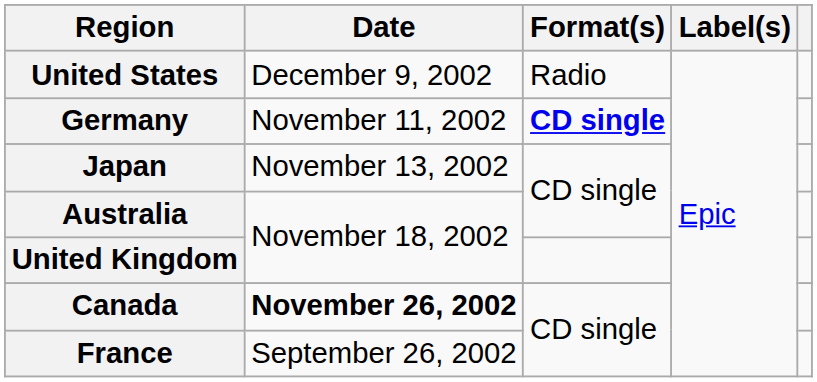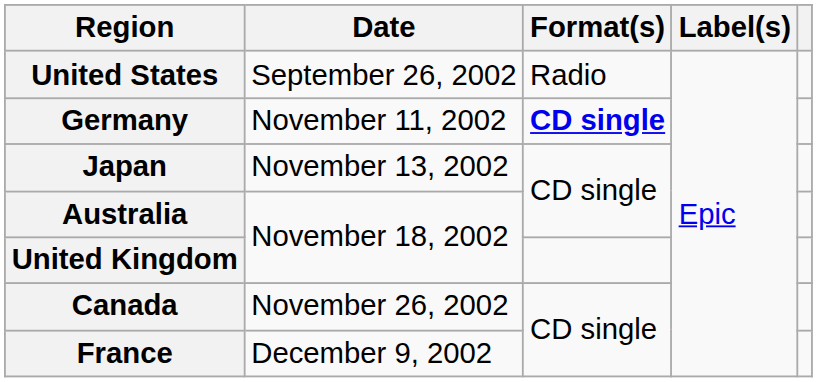United States | Date: December 9, 2002 -> September 26, 2002
Canada | Date: bold -> normal
France | Date: September 26, 2002 -> December 9, 2002
